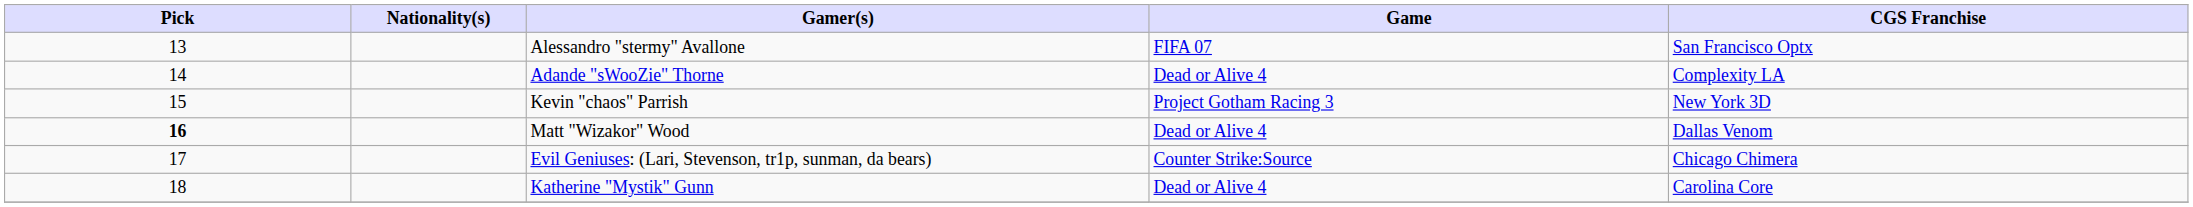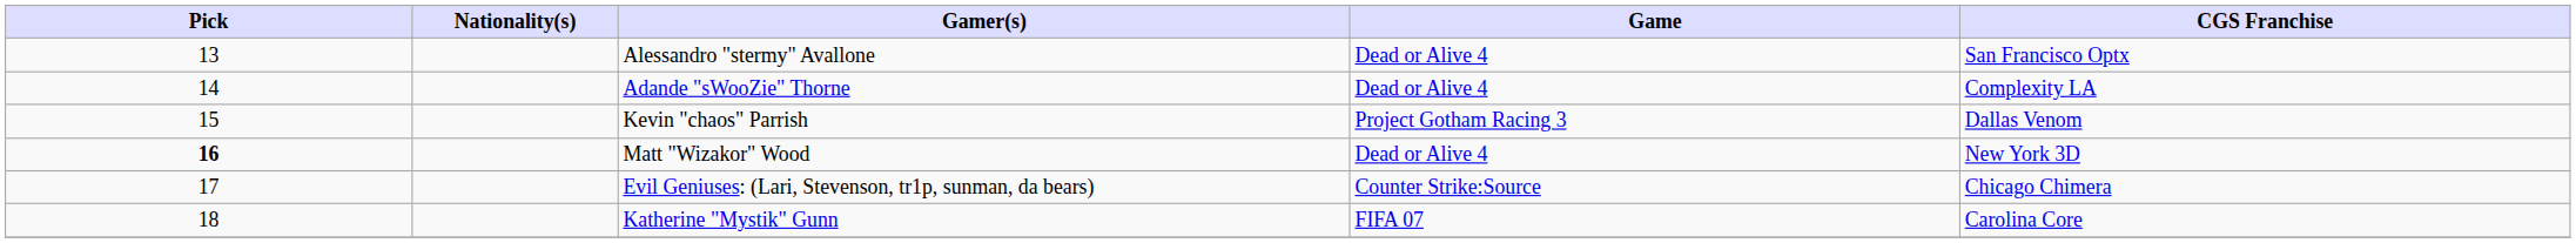Alessandro "stermy" Avallone | Game: FIFA 07 -> Dead or Alive 4
Kevin "chaos" Parrish | CGS Franchise: New York 3D -> Dallas Venom
Matt "Wizakor" Wood | CGS Franchise: Dallas Venom -> New York 3D
Katherine "Mystik" Gunn | Game: Dead or Alive 4 -> FIFA 07
